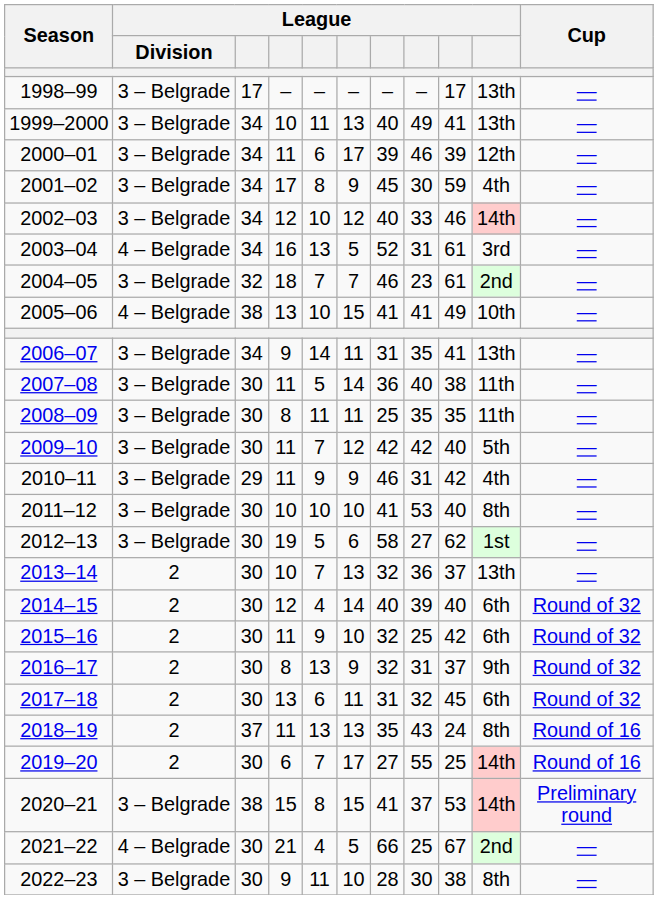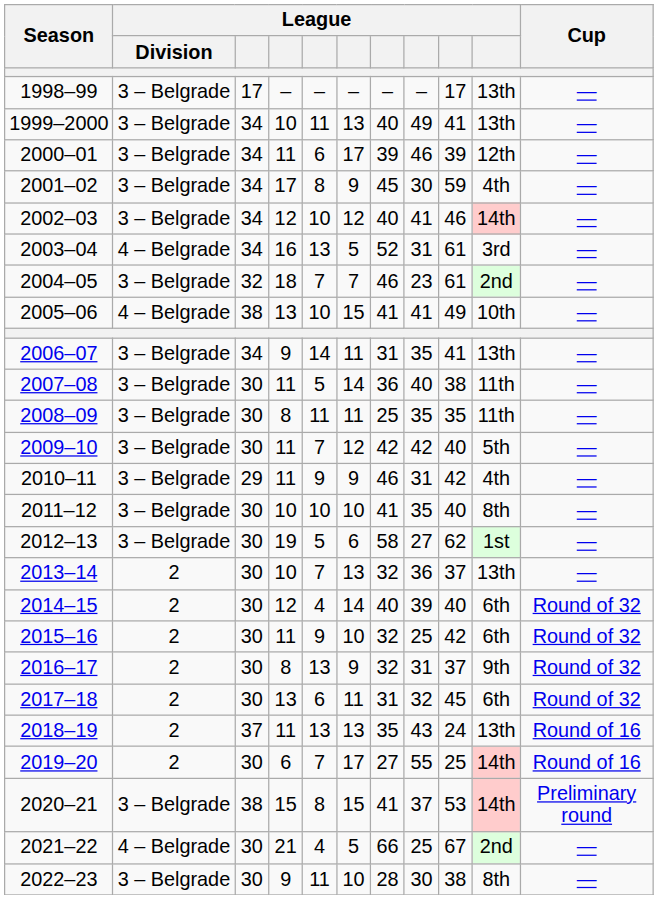2002–03 | column 8: 33 -> 41
2011–12 | column 8: 53 -> 35
2018–19 | column 10: 8th -> 13th
